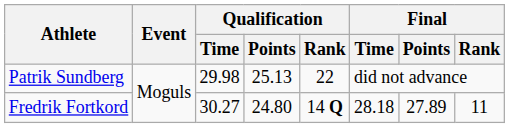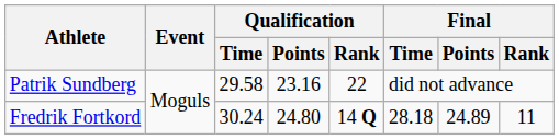Patrik Sundberg | Qualification / Time: 29.98 -> 29.58
Patrik Sundberg | Qualification / Points: 25.13 -> 23.16
Fredrik Fortkord | Qualification / Time: 30.27 -> 30.24
Fredrik Fortkord | Final / Points: 27.89 -> 24.89
